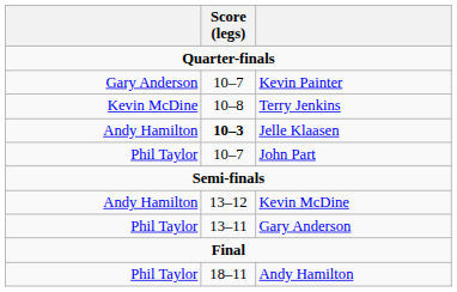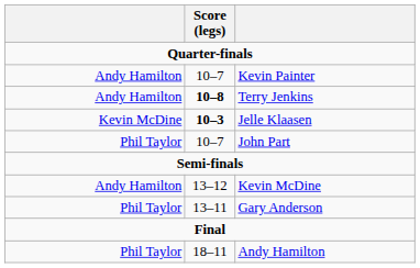Kevin Painter | column 1: Gary Anderson -> Andy Hamilton
Terry Jenkins | column 1: Kevin McDine -> Andy Hamilton
Terry Jenkins | Score (legs): normal -> bold
Jelle Klaasen | column 1: Andy Hamilton -> Kevin McDine
